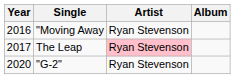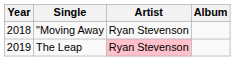"Moving Away | Year: 2016 -> 2018
The Leap | Year: 2017 -> 2019
- row: 2020 | "G-2" | Ryan Stevenson
